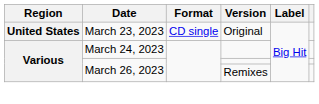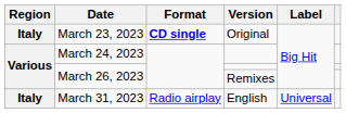March 23, 2023 | Region: United States -> Italy
March 23, 2023 | Format: normal -> bold
+ row: Italy | March 31, 2023 | Radio airplay | English | Universal
